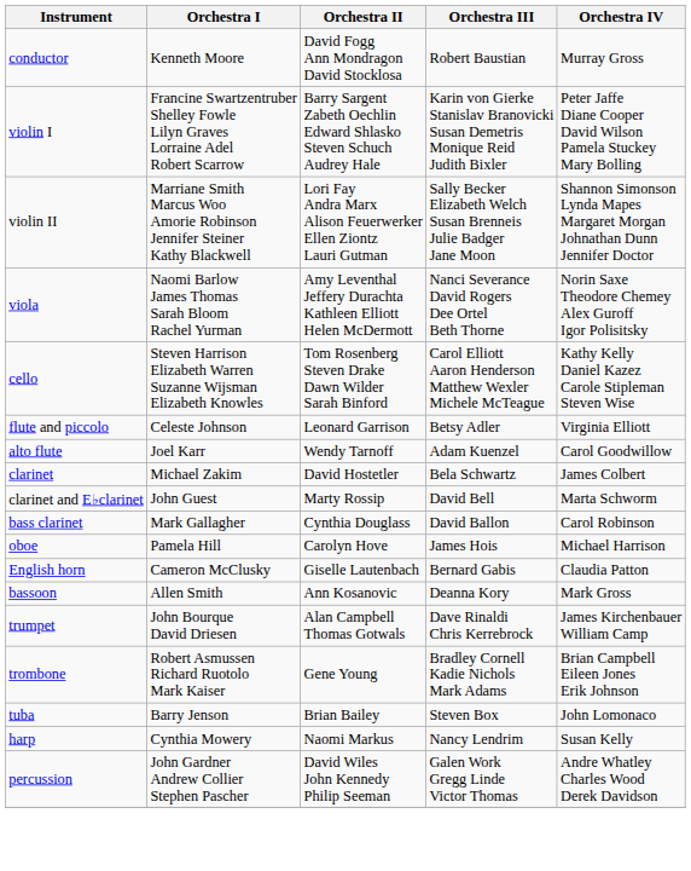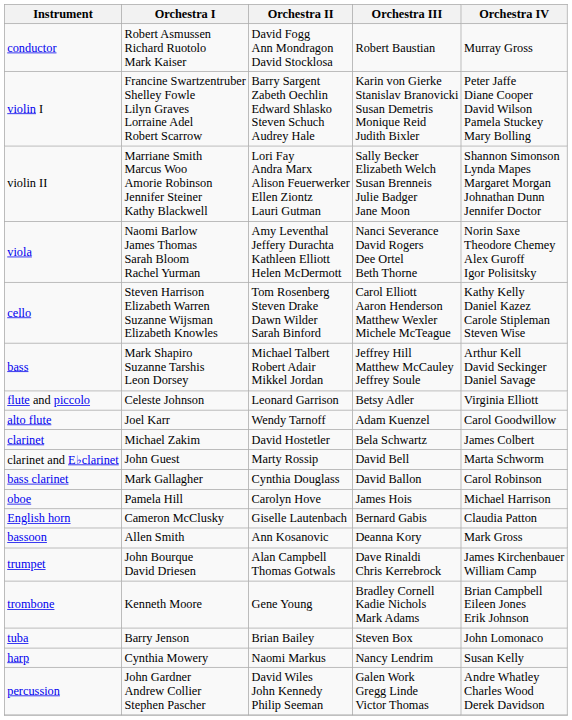conductor | Orchestra I: Kenneth Moore -> Robert Asmussen Richard Ruotolo Mark Kaiser
+ row: bass | Mark Shapiro Suzanne Tarshis Leon Dorsey | Michael Talbert Robert Adair Mikkel Jordan | Jeffrey Hill Matthew McCauley Jeffrey Soule | Arthur Kell David Seckinger Daniel Savage
trombone | Orchestra I: Robert Asmussen Richard Ruotolo Mark Kaiser -> Kenneth Moore
